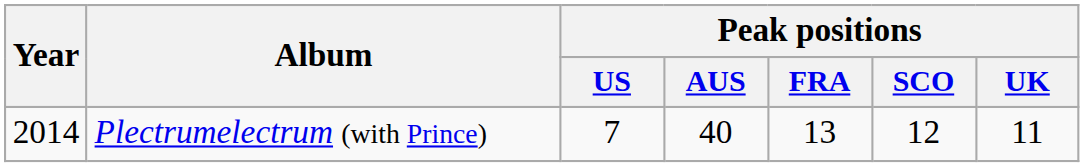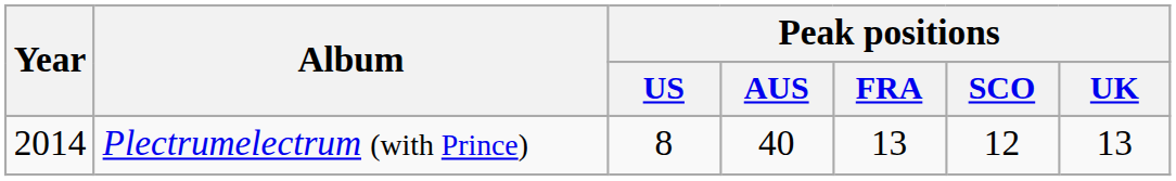Plectrumelectrum (with Prince) | Peak positions / US: 7 -> 8
Plectrumelectrum (with Prince) | Peak positions / UK: 11 -> 13
